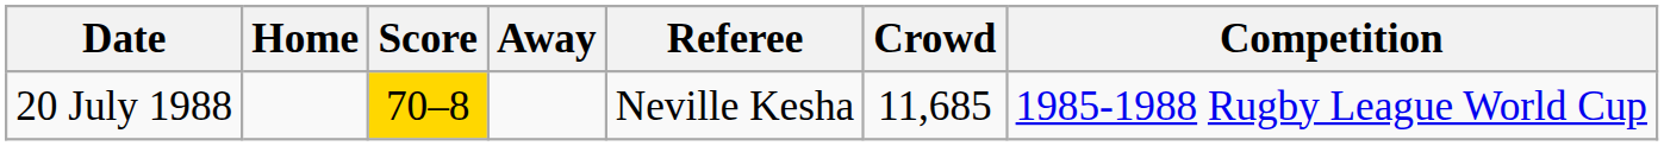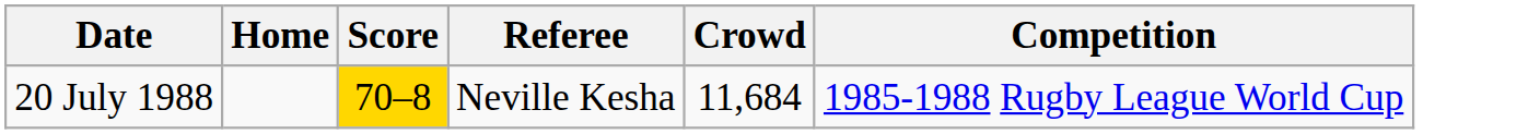- column: Away
20 July 1988 | Crowd: 11,685 -> 11,684
